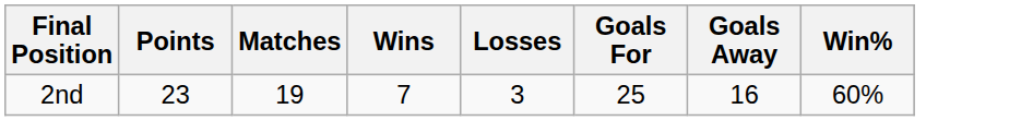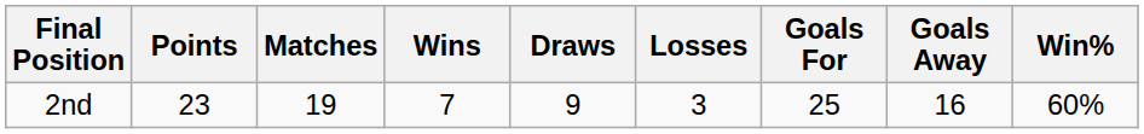+ column: Draws | 9
